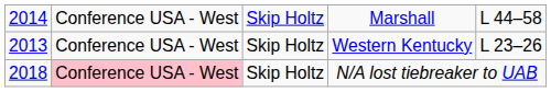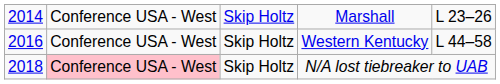Marshall | column 5: L 44–58 -> L 23–26
Western Kentucky | column 1: 2013 -> 2016
Western Kentucky | column 5: L 23–26 -> L 44–58
